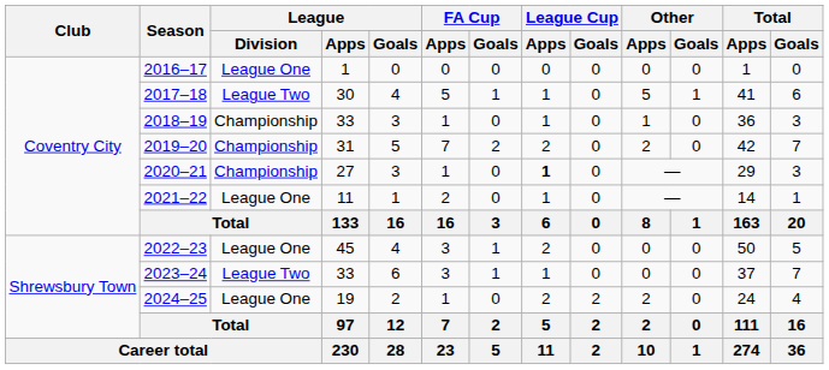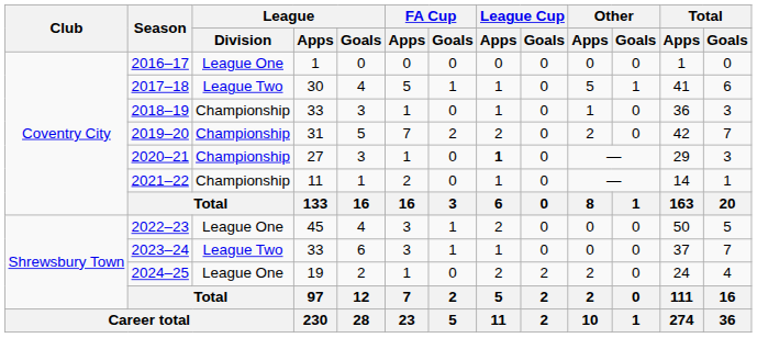2021–22 | League / Division: League One -> Championship
